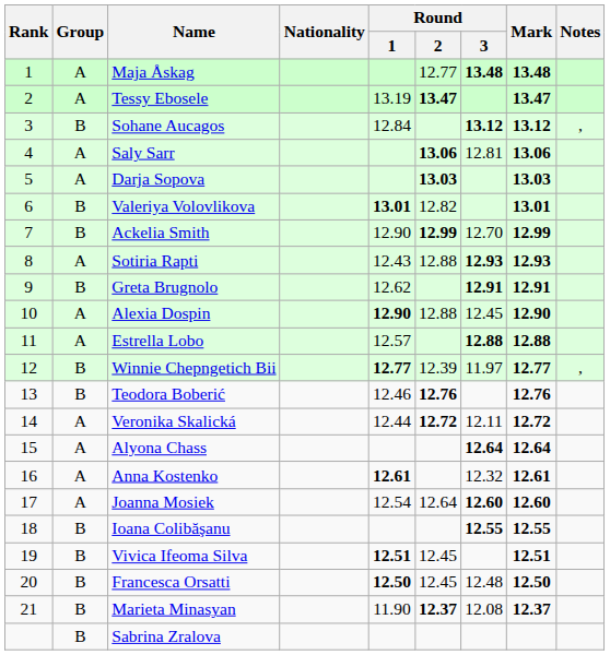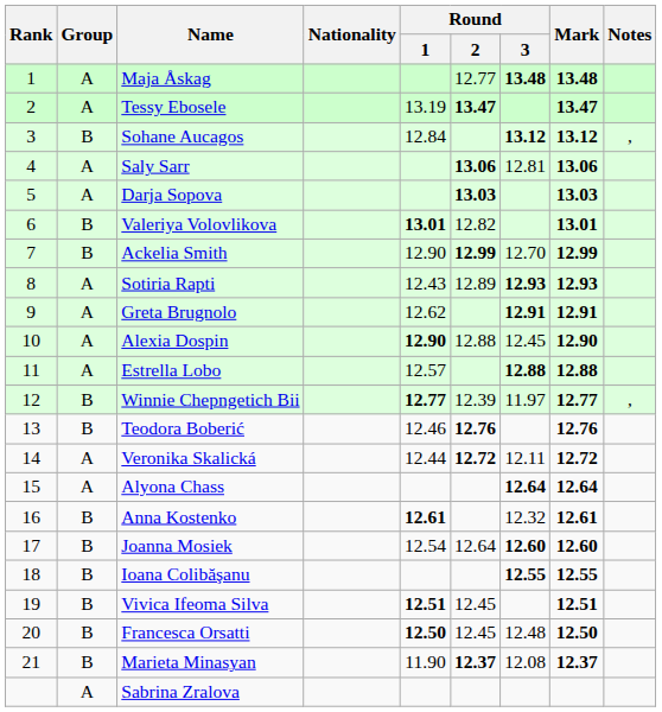Sotiria Rapti | Round / 2: 12.88 -> 12.89
Greta Brugnolo | Group: B -> A
Anna Kostenko | Group: A -> B
Joanna Mosiek | Group: A -> B
Sabrina Zralova | Group: B -> A
